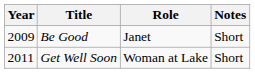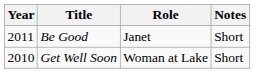Be Good | Year: 2009 -> 2011
Get Well Soon | Year: 2011 -> 2010
